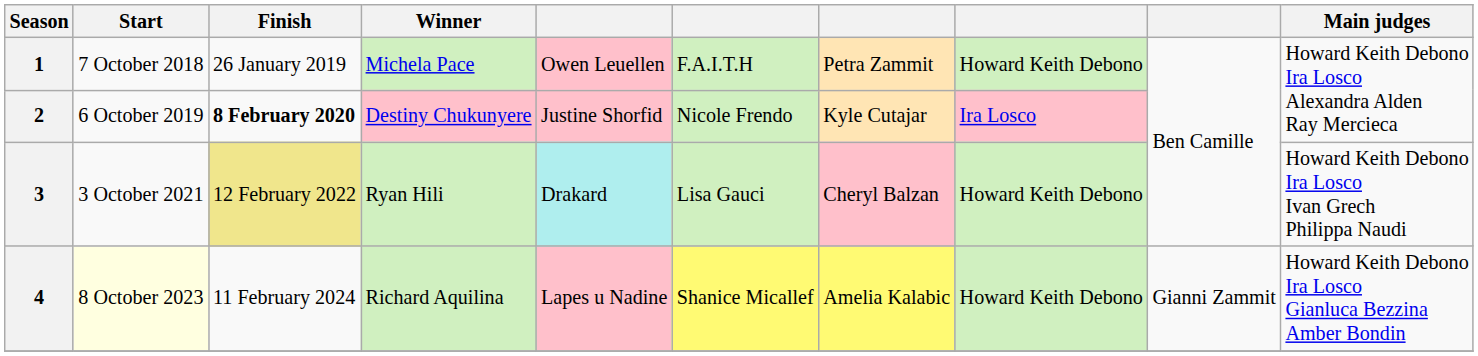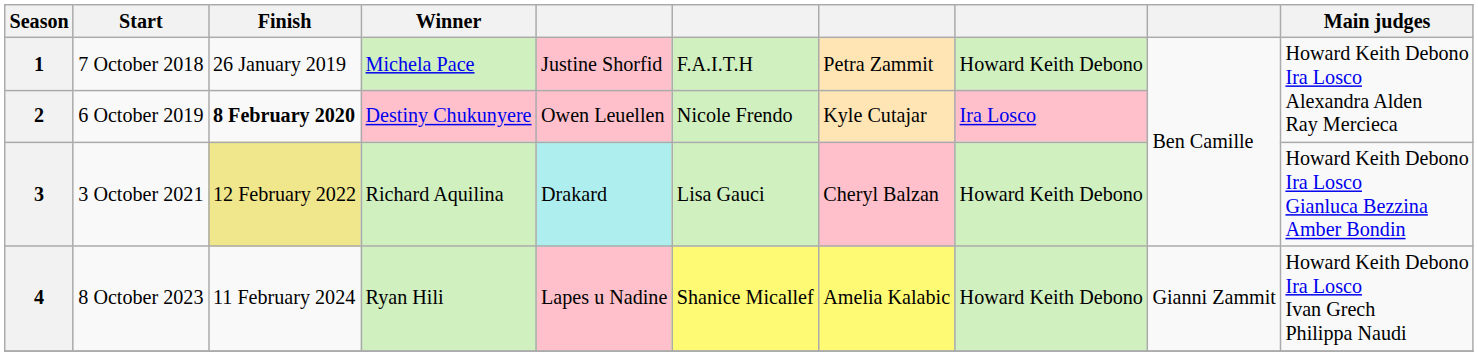1 | column 5: Owen Leuellen -> Justine Shorfid
2 | column 5: Justine Shorfid -> Owen Leuellen
3 | Winner: Ryan Hili -> Richard Aquilina
3 | Main judges: Howard Keith Debono Ira Losco Ivan Grech Philippa Naudi -> Howard Keith Debono Ira Losco Gianluca Bezzina Amber Bondin
4 | Start: lightyellow background -> no background
4 | Winner: Richard Aquilina -> Ryan Hili
4 | Main judges: Howard Keith Debono Ira Losco Gianluca Bezzina Amber Bondin -> Howard Keith Debono Ira Losco Ivan Grech Philippa Naudi
